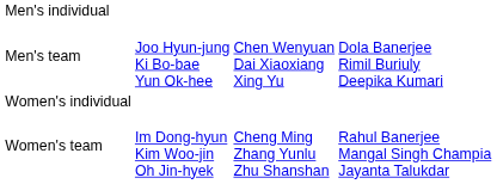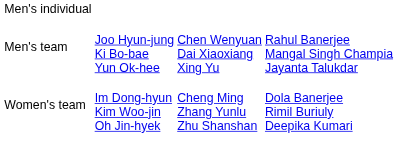Men's team | column 4: Dola Banerjee Rimil Buriuly Deepika Kumari -> Rahul Banerjee Mangal Singh Champia Jayanta Talukdar
- row: Women's individual
Women's team | column 4: Rahul Banerjee Mangal Singh Champia Jayanta Talukdar -> Dola Banerjee Rimil Buriuly Deepika Kumari
